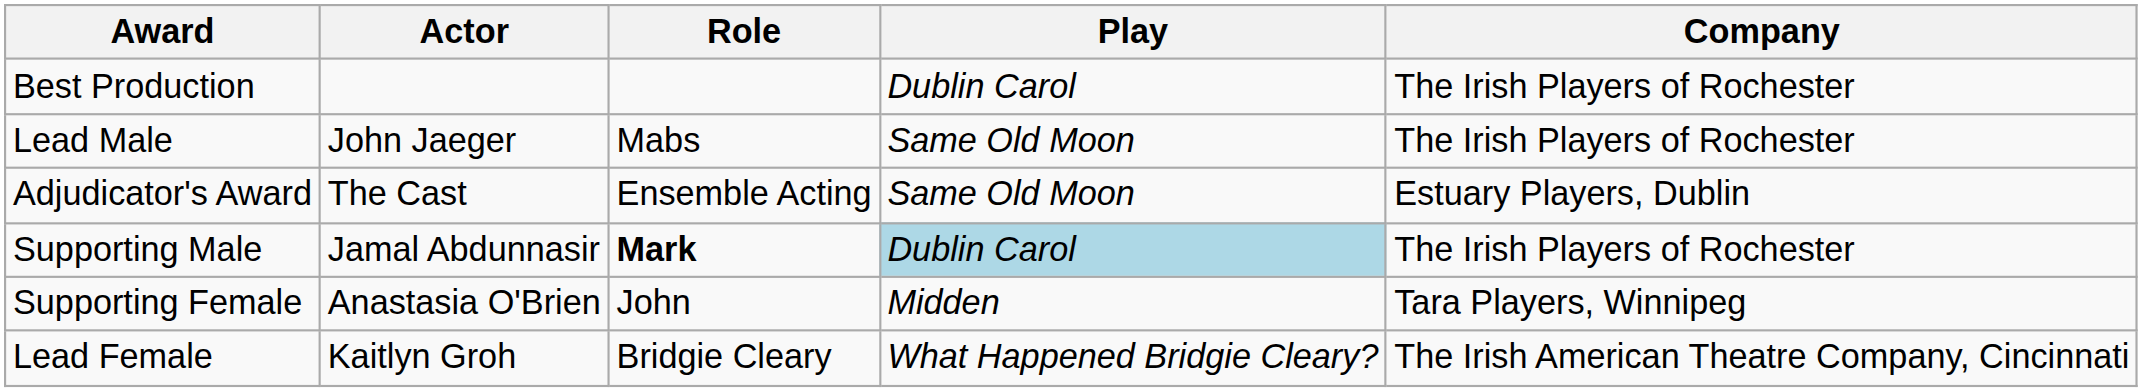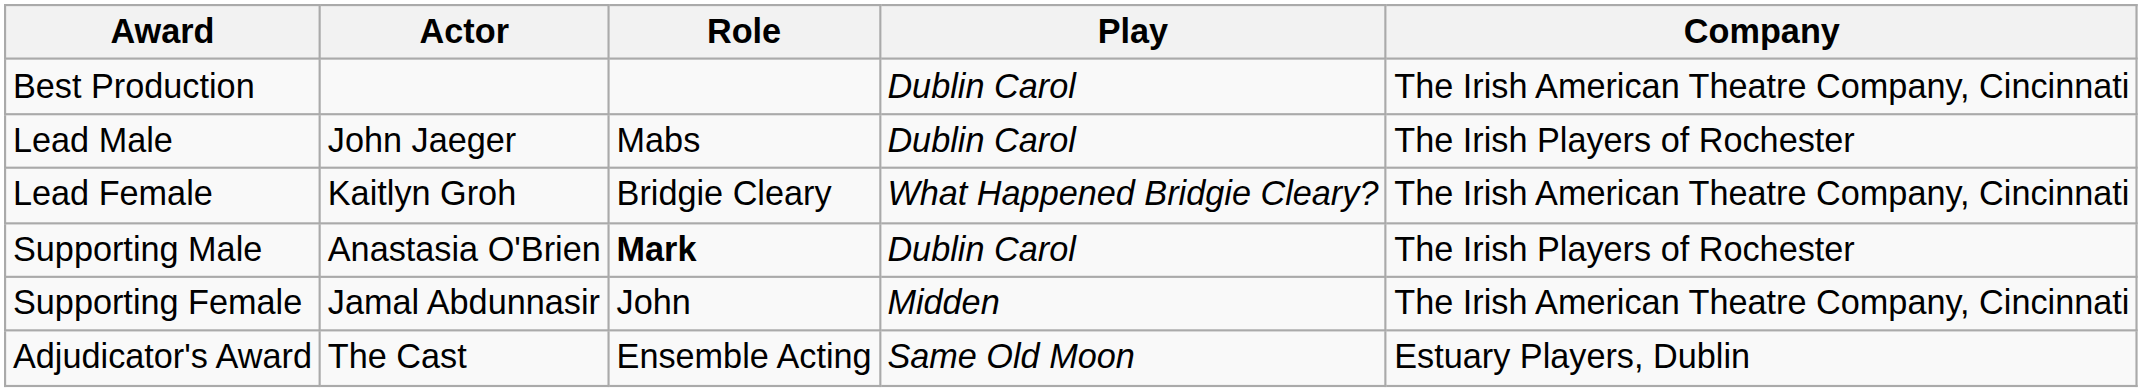Best Production | Company: The Irish Players of Rochester -> The Irish American Theatre Company, Cincinnati
Lead Male | Play: Same Old Moon -> Dublin Carol
rows swapped: Lead Female <-> Adjudicator's Award
Supporting Male | Actor: Jamal Abdunnasir -> Anastasia O'Brien
Supporting Male | Play: lightblue background -> no background
Supporting Female | Actor: Anastasia O'Brien -> Jamal Abdunnasir
Supporting Female | Company: Tara Players, Winnipeg -> The Irish American Theatre Company, Cincinnati
